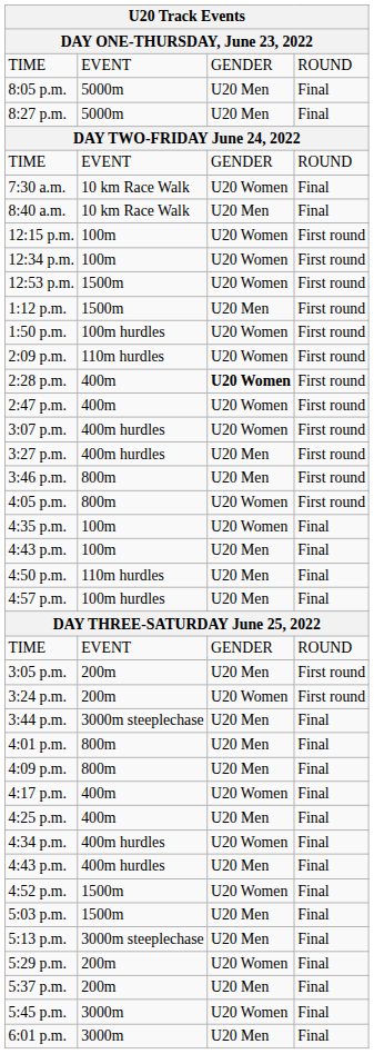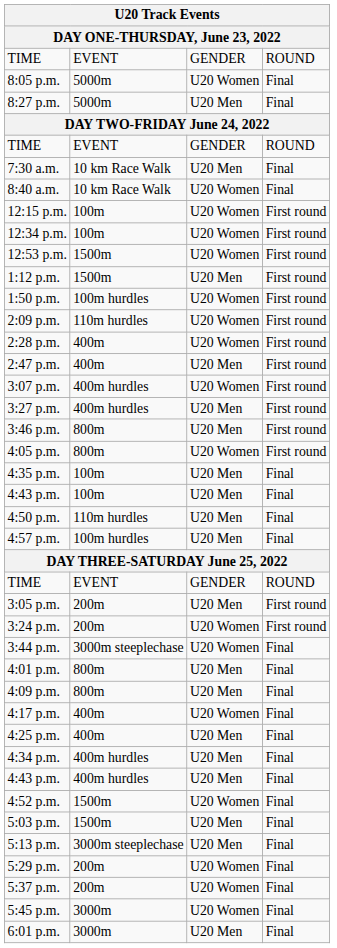8:05 p.m. | column 3: U20 Men -> U20 Women
7:30 a.m. | column 3: U20 Women -> U20 Men
8:40 a.m. | column 3: U20 Men -> U20 Women
2:28 p.m. | column 3: bold -> normal
2:47 p.m. | column 3: U20 Women -> U20 Men
4:35 p.m. | column 3: U20 Women -> U20 Men
3:44 p.m. | column 3: U20 Men -> U20 Women
4:34 p.m. | column 3: U20 Women -> U20 Men
5:37 p.m. | column 3: U20 Men -> U20 Women
